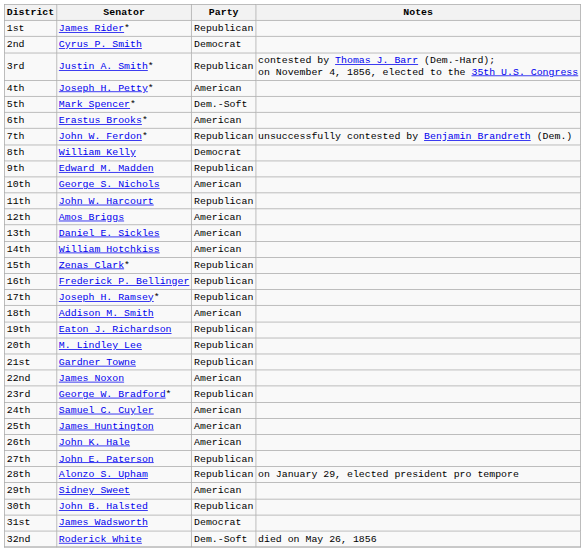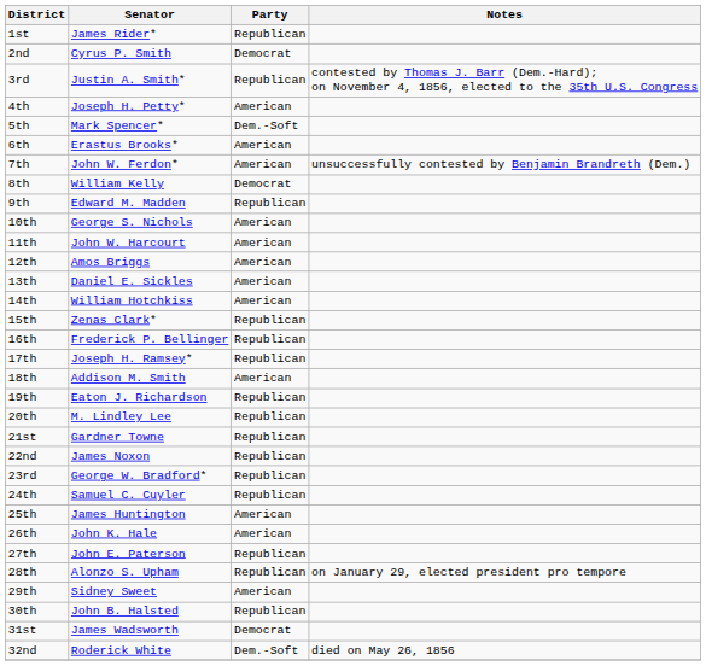7th | Party: Republican -> American
11th | Party: Republican -> American
22nd | Party: American -> Republican
24th | Party: American -> Republican
